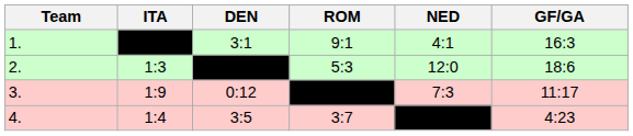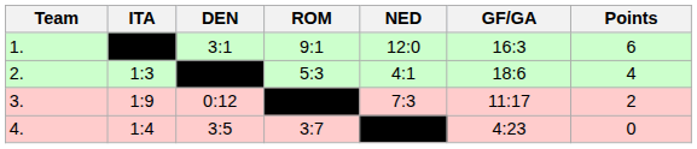+ column: Points | 6 | 4 | 2 | 0
1. | NED: 4:1 -> 12:0
2. | NED: 12:0 -> 4:1
